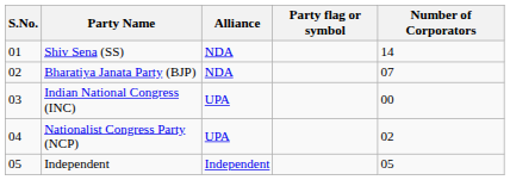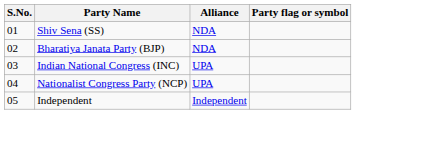- column: Number of Corporators | 14 | 07 | 00 | 02 | 05
